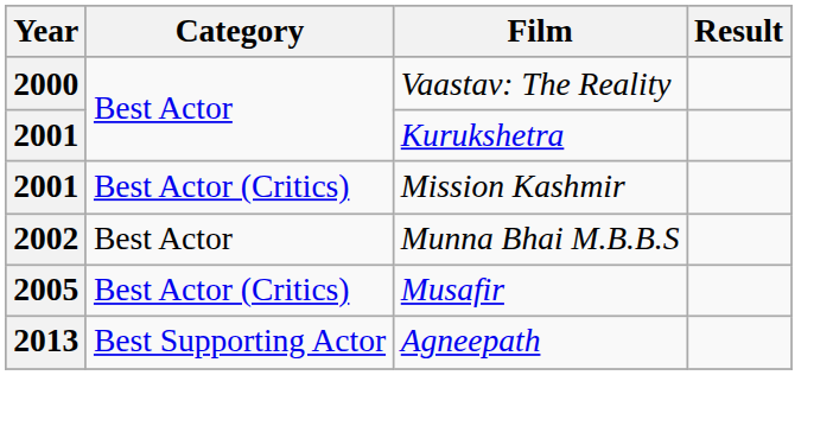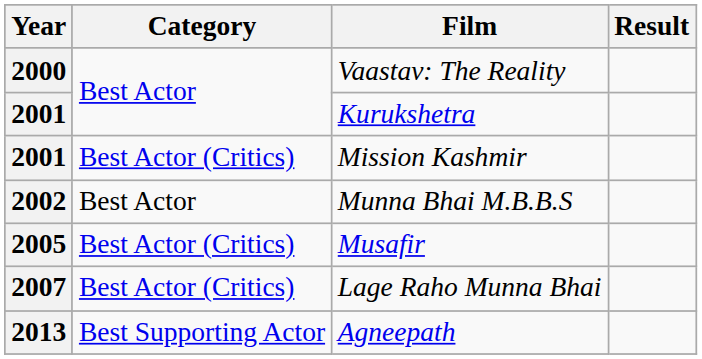+ row: 2007 | Best Actor (Critics) | Lage Raho Munna Bhai
